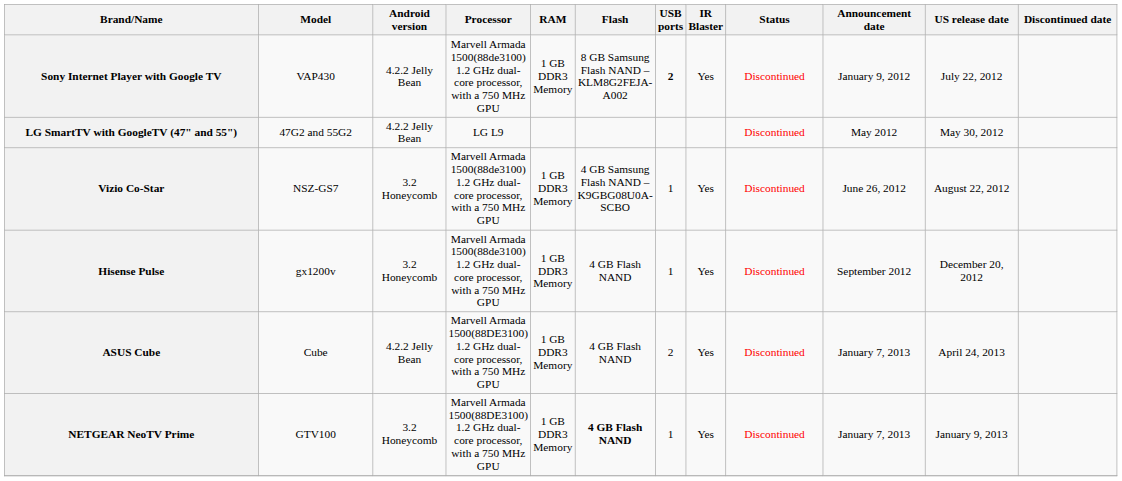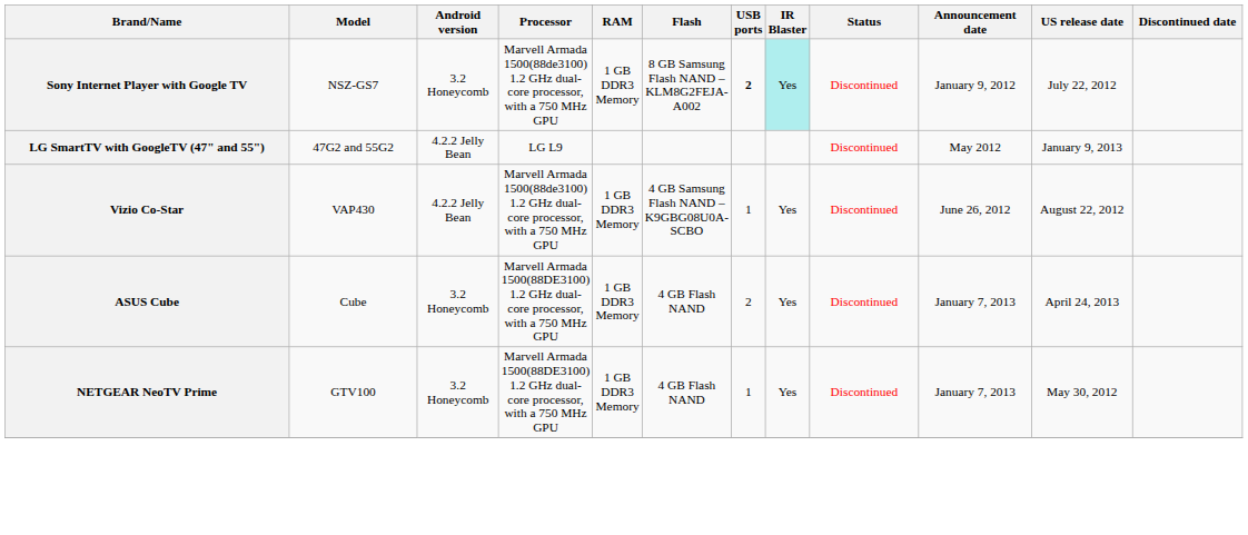Sony Internet Player with Google TV | Model: VAP430 -> NSZ-GS7
Sony Internet Player with Google TV | Android version: 4.2.2 Jelly Bean -> 3.2 Honeycomb
Sony Internet Player with Google TV | IR Blaster: no background -> paleturquoise background
LG SmartTV with GoogleTV (47" and 55") | US release date: May 30, 2012 -> January 9, 2013
Vizio Co-Star | Model: NSZ-GS7 -> VAP430
Vizio Co-Star | Android version: 3.2 Honeycomb -> 4.2.2 Jelly Bean
- row: Hisense Pulse | gx1200v | 3.2 Honeycomb | Marvell Armada 1500(88de3100) 1.2 GHz dual-core processor, with a 750 MHz GPU | 1 GB DDR3 Memory | 4 GB Flash NAND | 1 | Yes | Discontinued | September 2012 | December 20, 2012
ASUS Cube | Android version: 4.2.2 Jelly Bean -> 3.2 Honeycomb
NETGEAR NeoTV Prime | Flash: bold -> normal
NETGEAR NeoTV Prime | US release date: January 9, 2013 -> May 30, 2012
